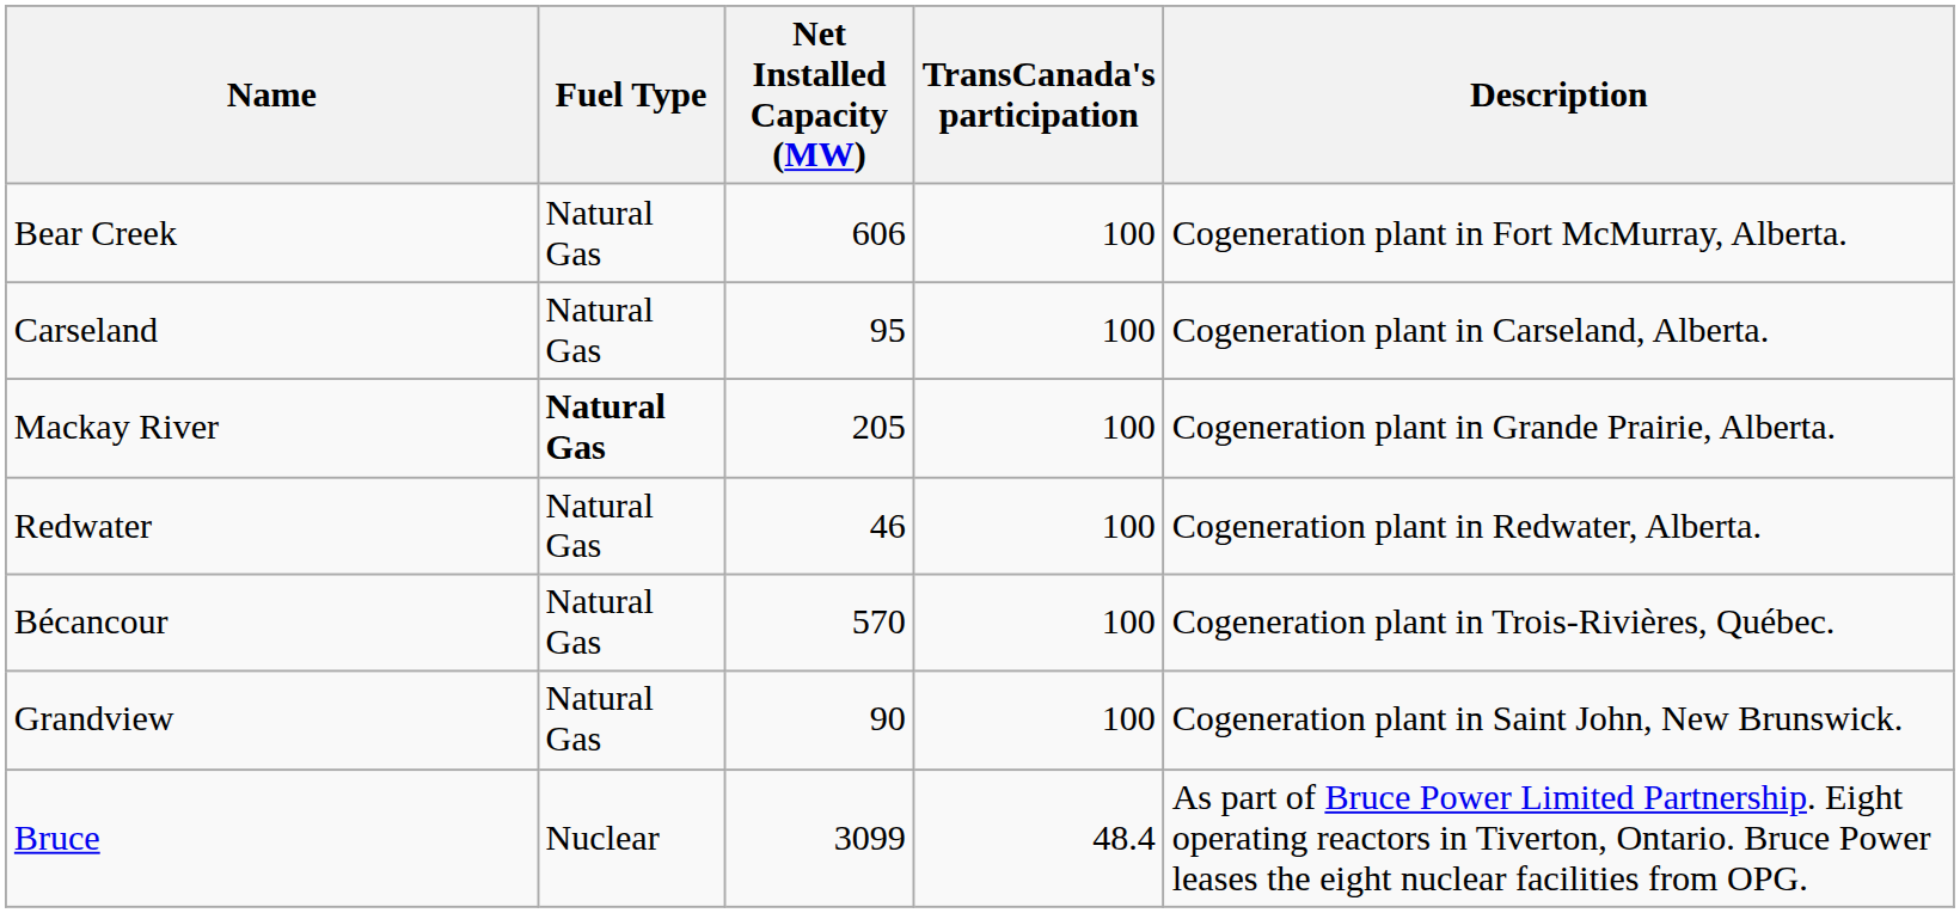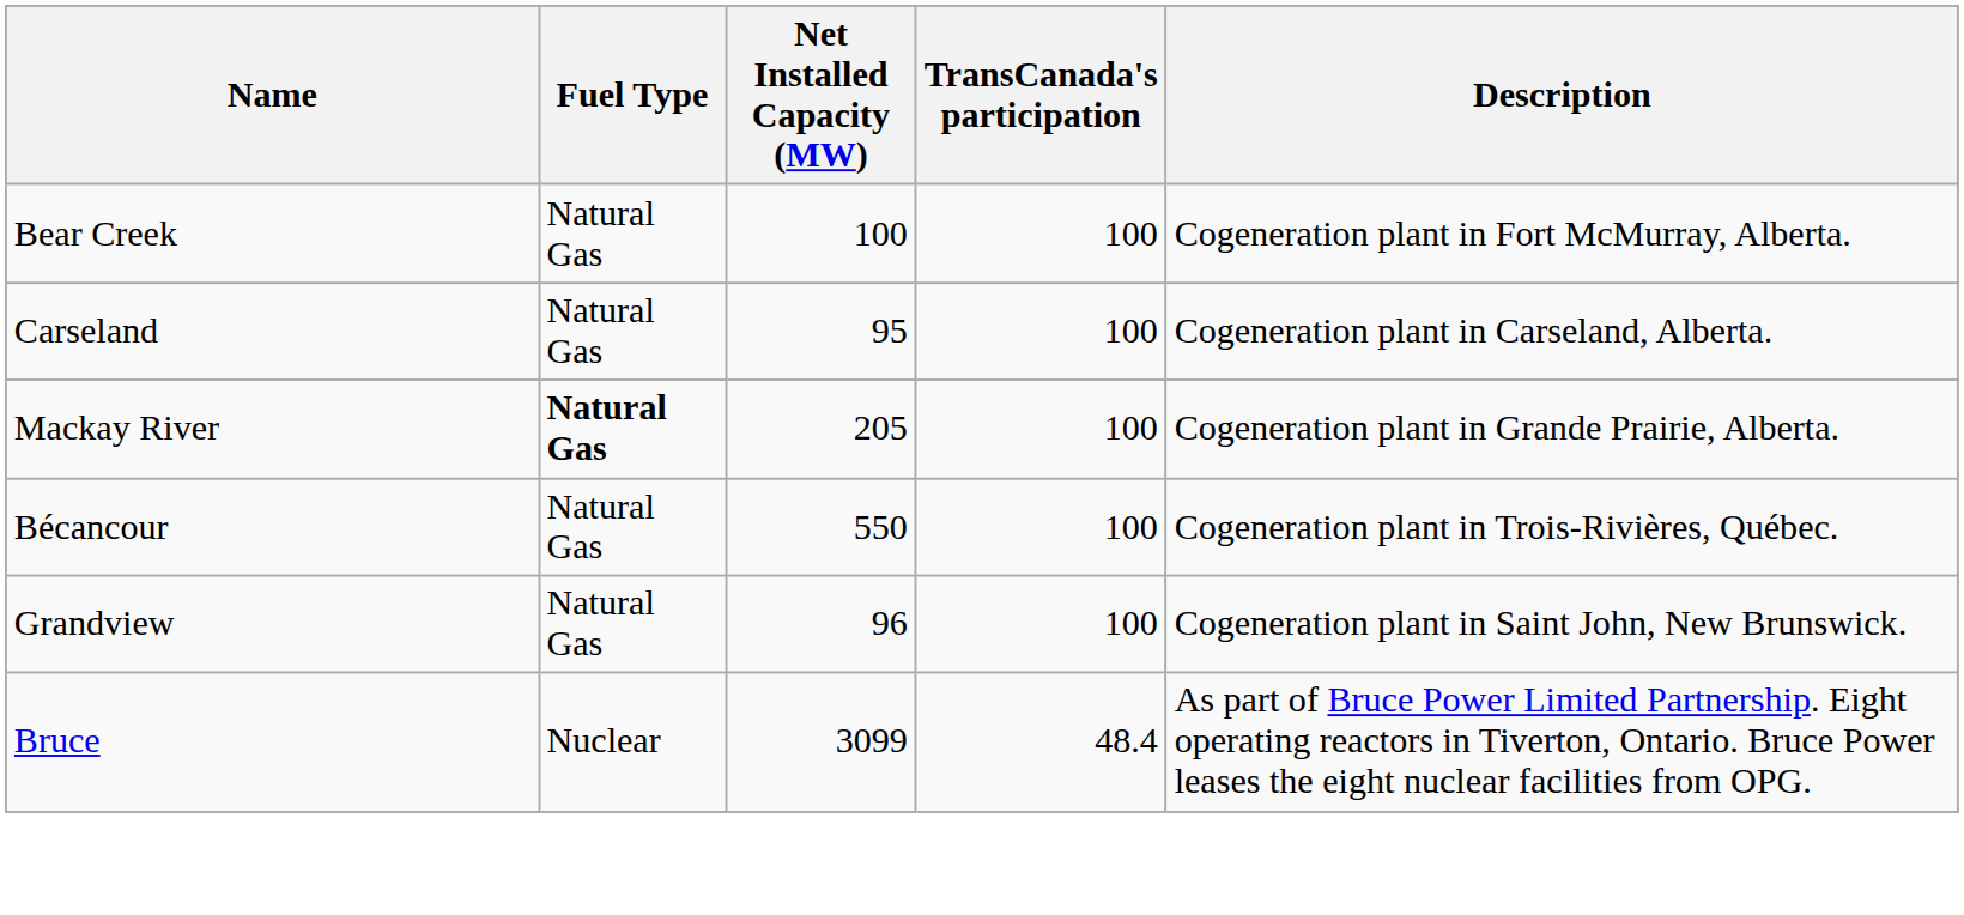Bear Creek | Net Installed Capacity (MW): 606 -> 100
- row: Redwater | Natural Gas | 46 | 100 | Cogeneration plant in Redwater, Alberta.
Bécancour | Net Installed Capacity (MW): 570 -> 550
Grandview | Net Installed Capacity (MW): 90 -> 96
